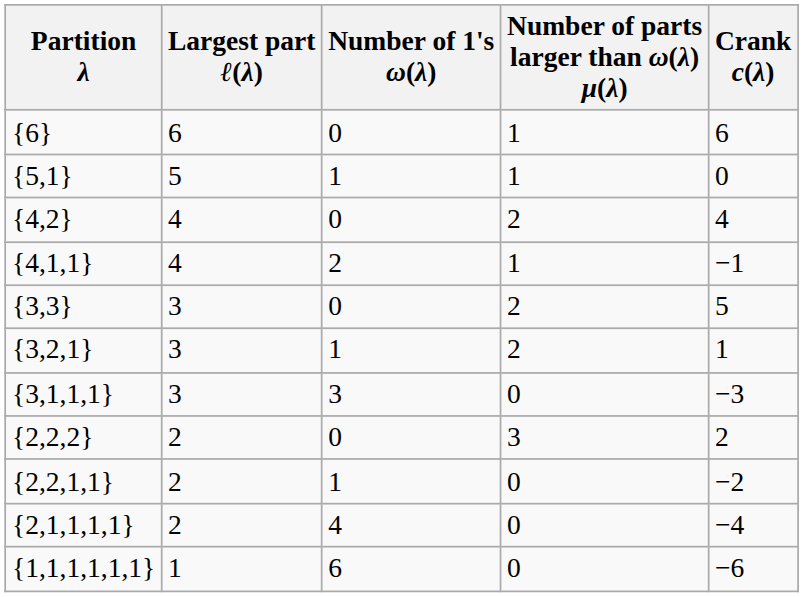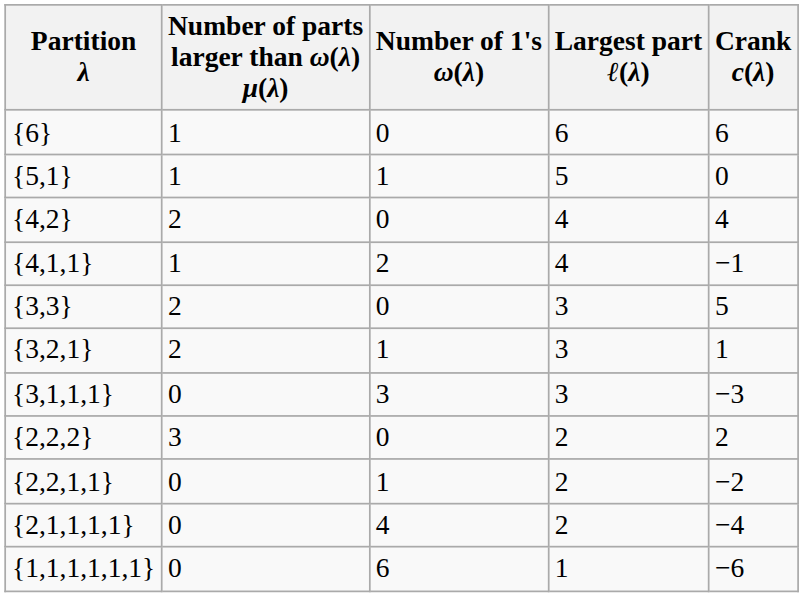columns swapped: Largest part ℓ(λ) <-> Number of parts larger than ω(λ) μ(λ)
